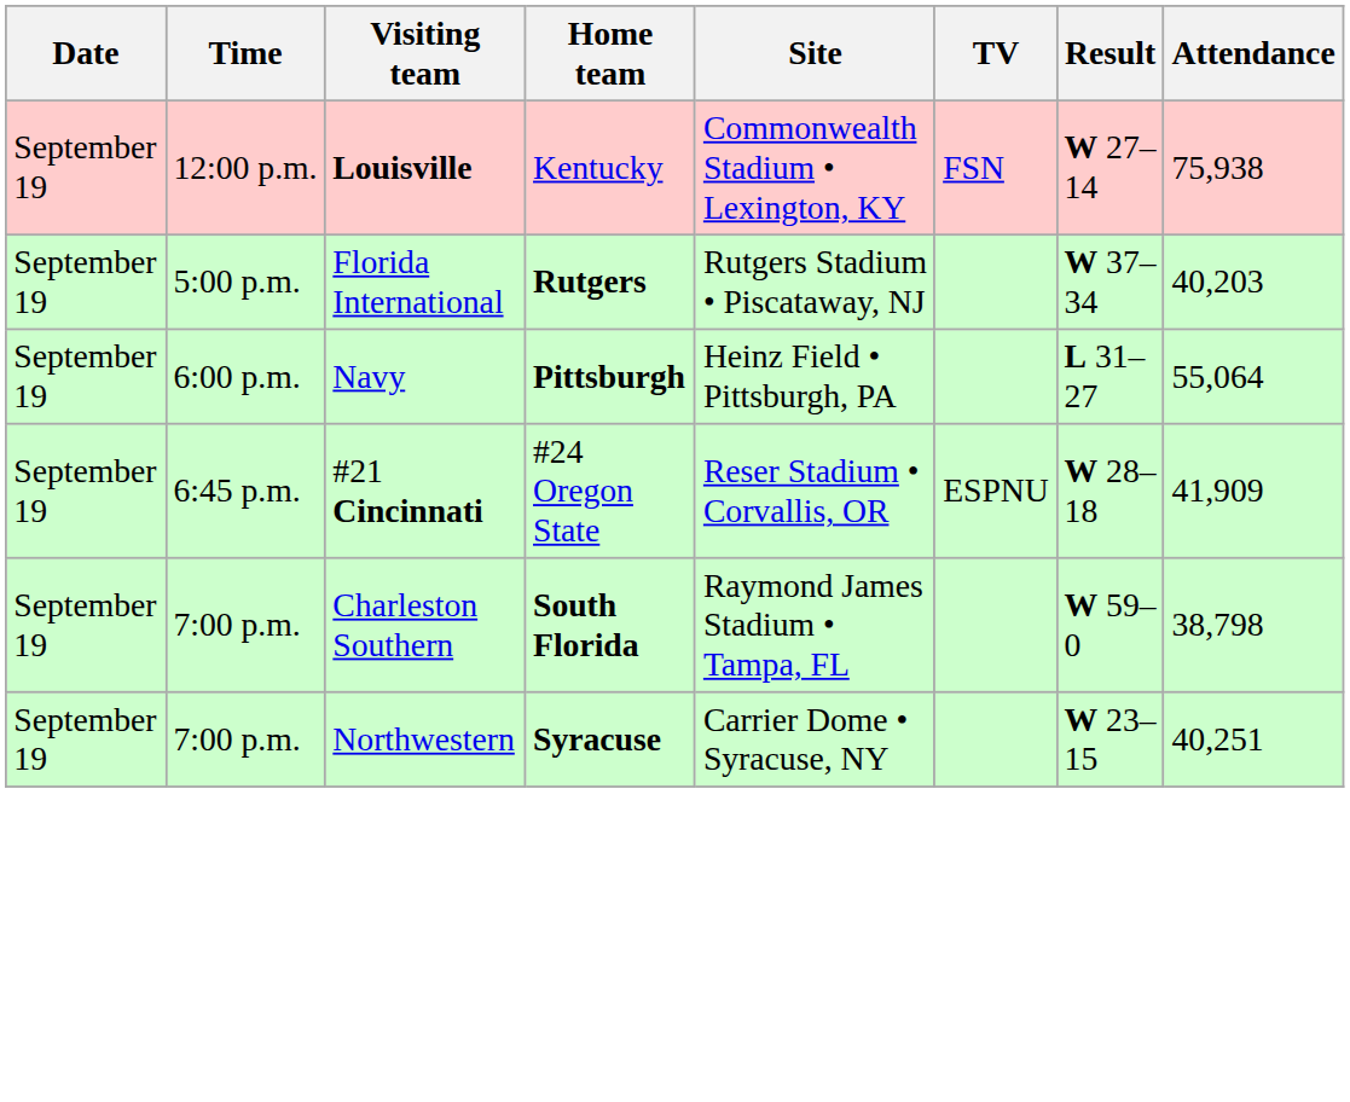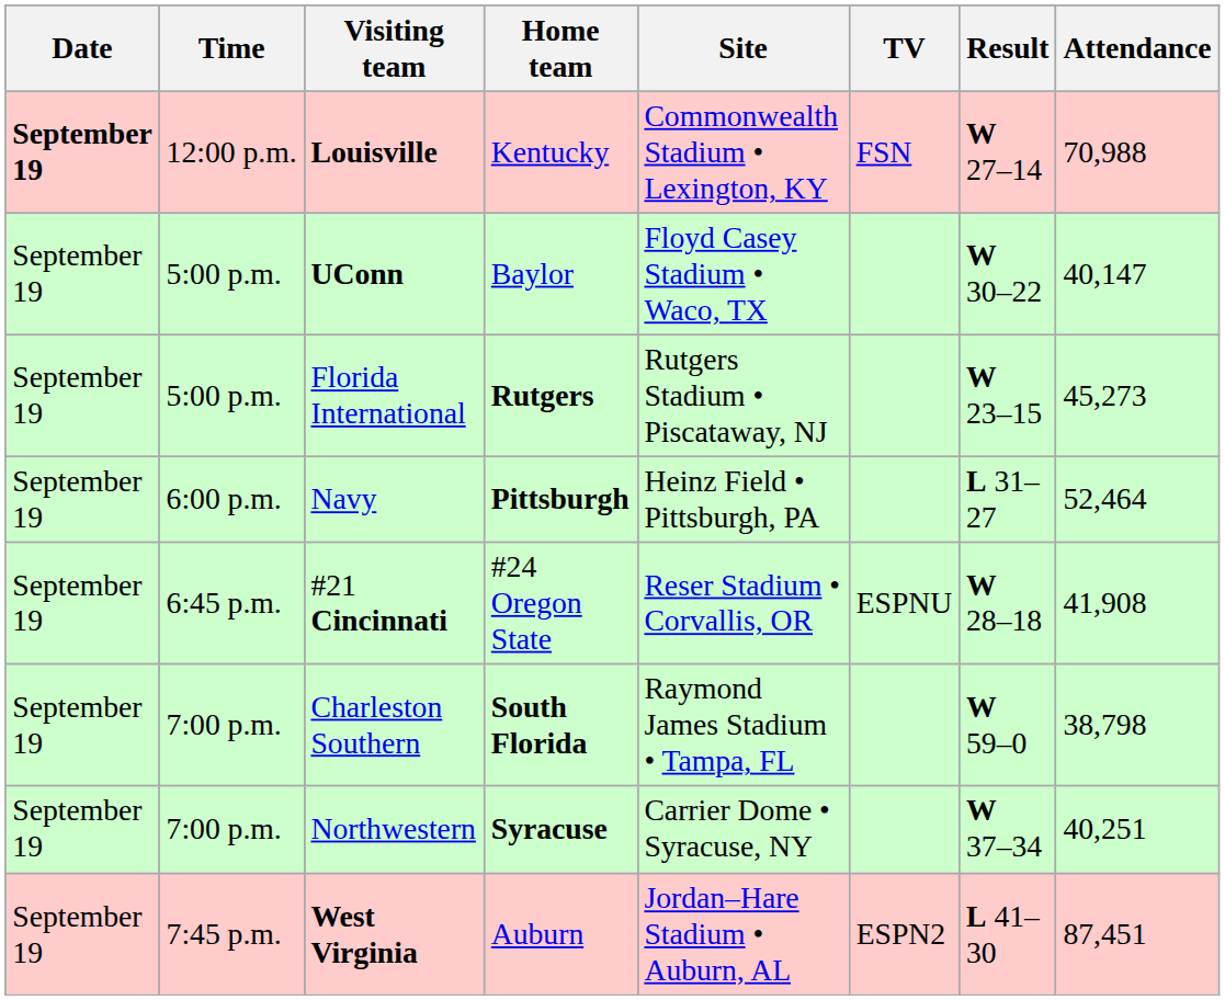Louisville | Date: normal -> bold
Louisville | Attendance: 75,938 -> 70,988
+ row: September 19 | 5:00 p.m. | UConn | Baylor | Floyd Casey Stadium • Waco, TX | W 30–22 | 40,147
Florida International | Result: W 37–34 -> W 23–15
Florida International | Attendance: 40,203 -> 45,273
Navy | Attendance: 55,064 -> 52,464
#21 Cincinnati | Attendance: 41,909 -> 41,908
Northwestern | Result: W 23–15 -> W 37–34
+ row: September 19 | 7:45 p.m. | West Virginia | Auburn | Jordan–Hare Stadium • Auburn, AL | ESPN2 | L 41–30 | 87,451
